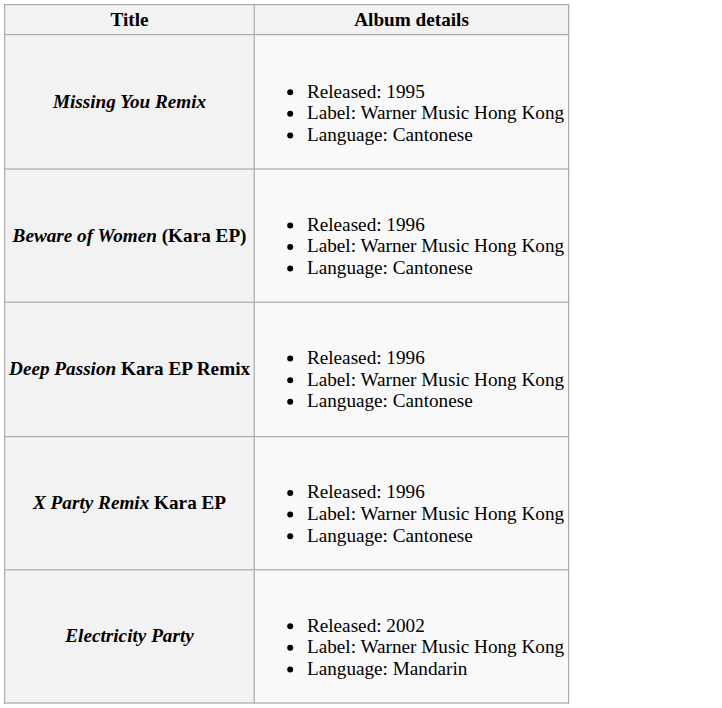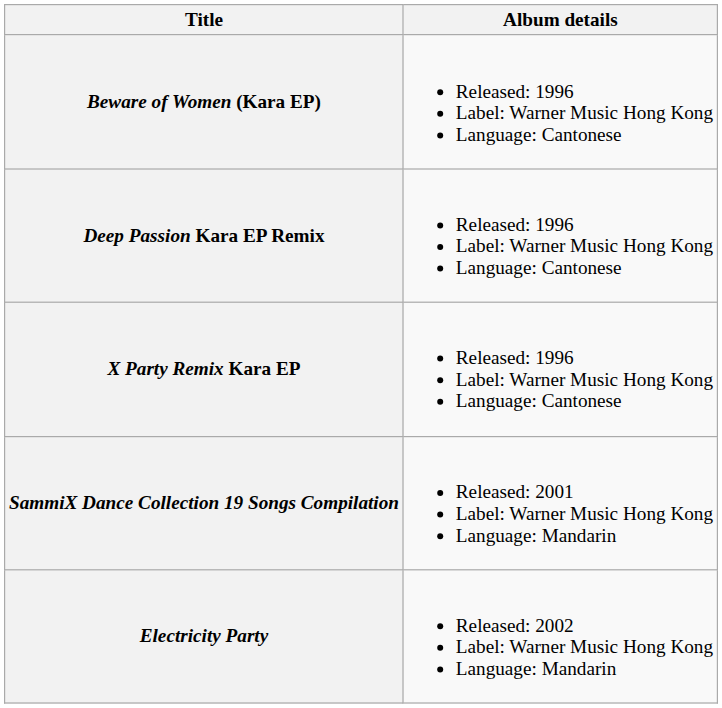- row: Missing You Remix | Released: 1995 Label: Warner Music Hong Kong Language: Cantonese
+ row: SammiX Dance Collection 19 Songs Compilation | Released: 2001 Label: Warner Music Hong Kong Language: Mandarin
